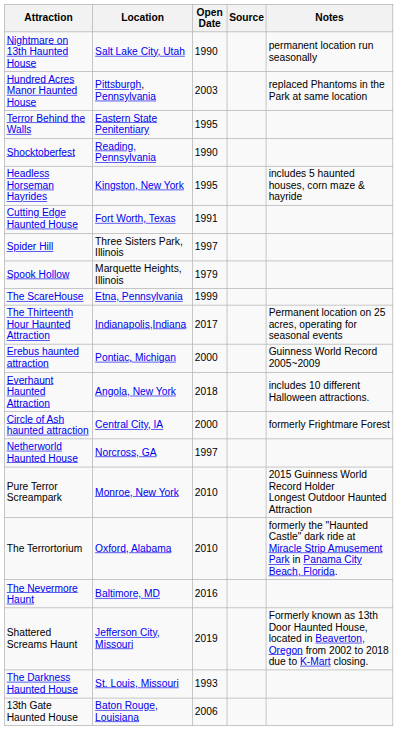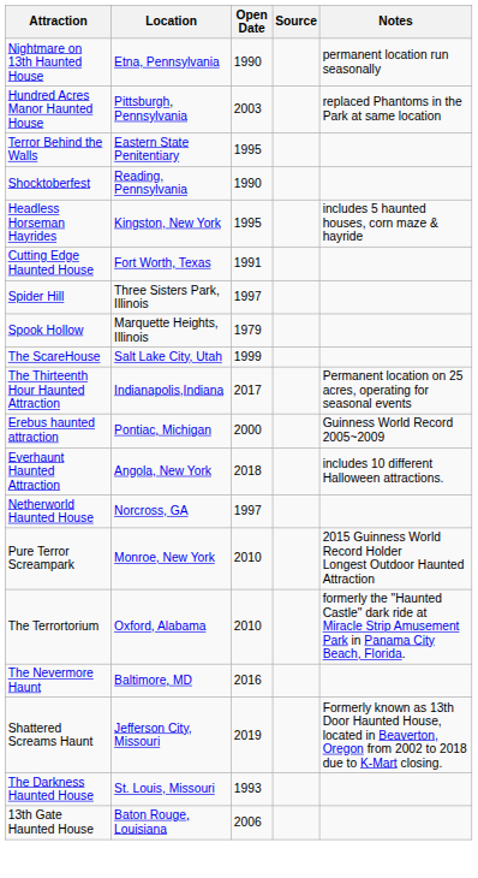Nightmare on 13th Haunted House | Location: Salt Lake City, Utah -> Etna, Pennsylvania
The ScareHouse | Location: Etna, Pennsylvania -> Salt Lake City, Utah
- row: Circle of Ash haunted attraction | Central City, IA | 2000 | formerly Frightmare Forest
